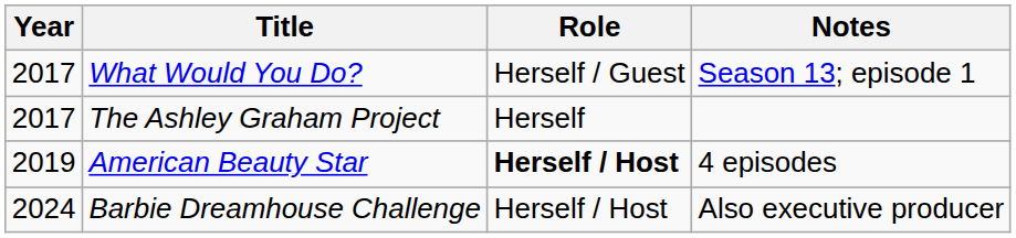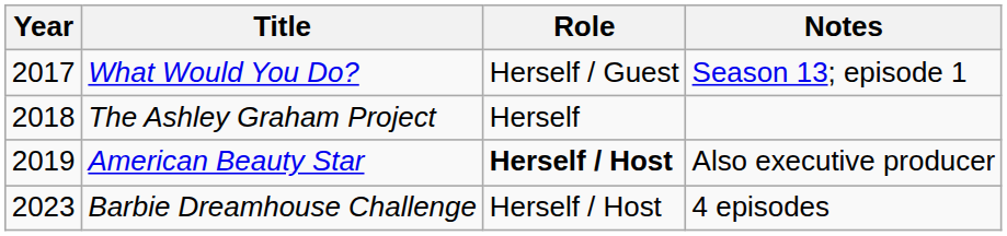The Ashley Graham Project | Year: 2017 -> 2018
American Beauty Star | Notes: 4 episodes -> Also executive producer
Barbie Dreamhouse Challenge | Year: 2024 -> 2023
Barbie Dreamhouse Challenge | Notes: Also executive producer -> 4 episodes
